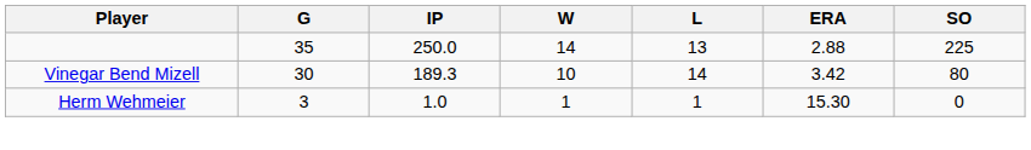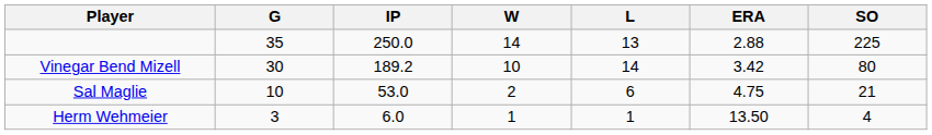Vinegar Bend Mizell | IP: 189.3 -> 189.2
+ row: Sal Maglie | 10 | 53.0 | 2 | 6 | 4.75 | 21
Herm Wehmeier | IP: 1.0 -> 6.0
Herm Wehmeier | ERA: 15.30 -> 13.50
Herm Wehmeier | SO: 0 -> 4
